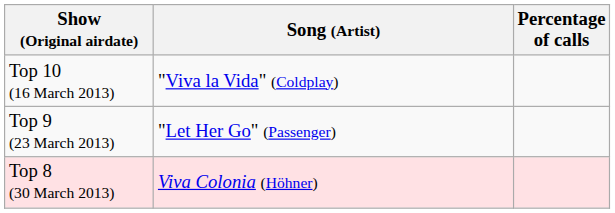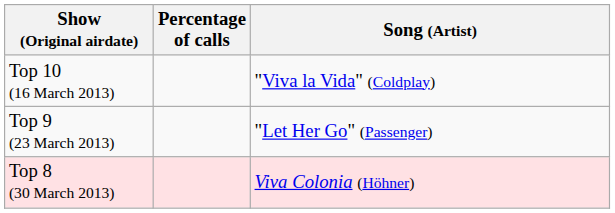columns swapped: Song (Artist) <-> Percentage of calls
